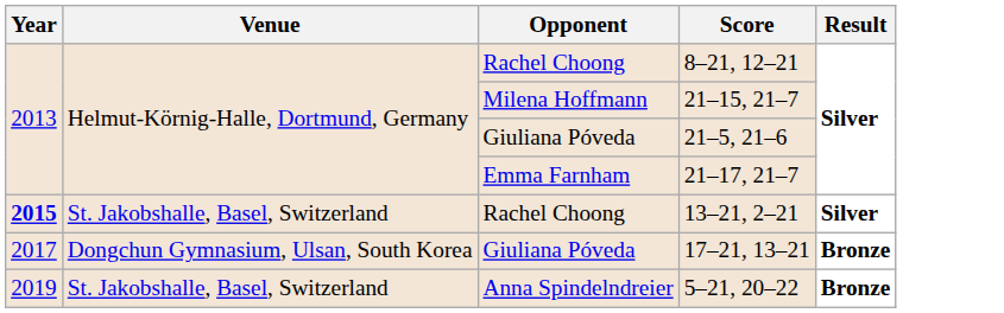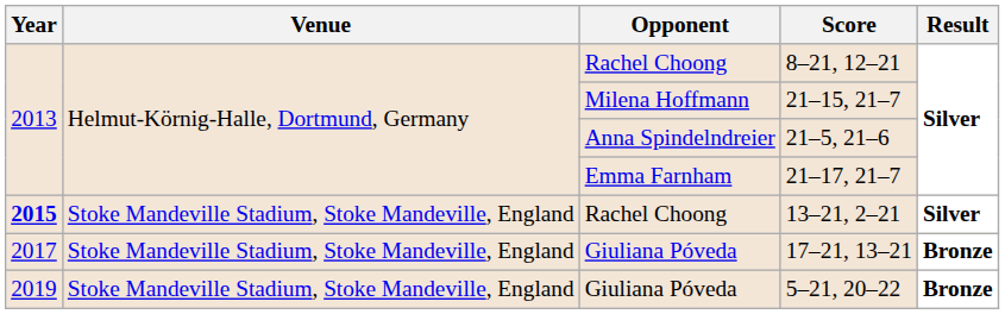21–5, 21–6 | Opponent: Giuliana Póveda -> Anna Spindelndreier
13–21, 2–21 | Venue: St. Jakobshalle, Basel, Switzerland -> Stoke Mandeville Stadium, Stoke Mandeville, England
17–21, 13–21 | Venue: Dongchun Gymnasium, Ulsan, South Korea -> Stoke Mandeville Stadium, Stoke Mandeville, England
5–21, 20–22 | Venue: St. Jakobshalle, Basel, Switzerland -> Stoke Mandeville Stadium, Stoke Mandeville, England
5–21, 20–22 | Opponent: Anna Spindelndreier -> Giuliana Póveda
